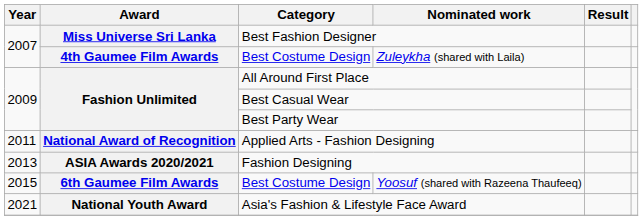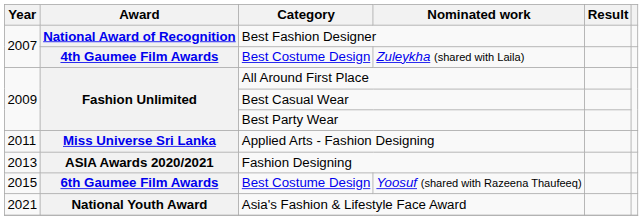Best Fashion Designer | Award: Miss Universe Sri Lanka -> National Award of Recognition
Applied Arts - Fashion Designing | Award: National Award of Recognition -> Miss Universe Sri Lanka
